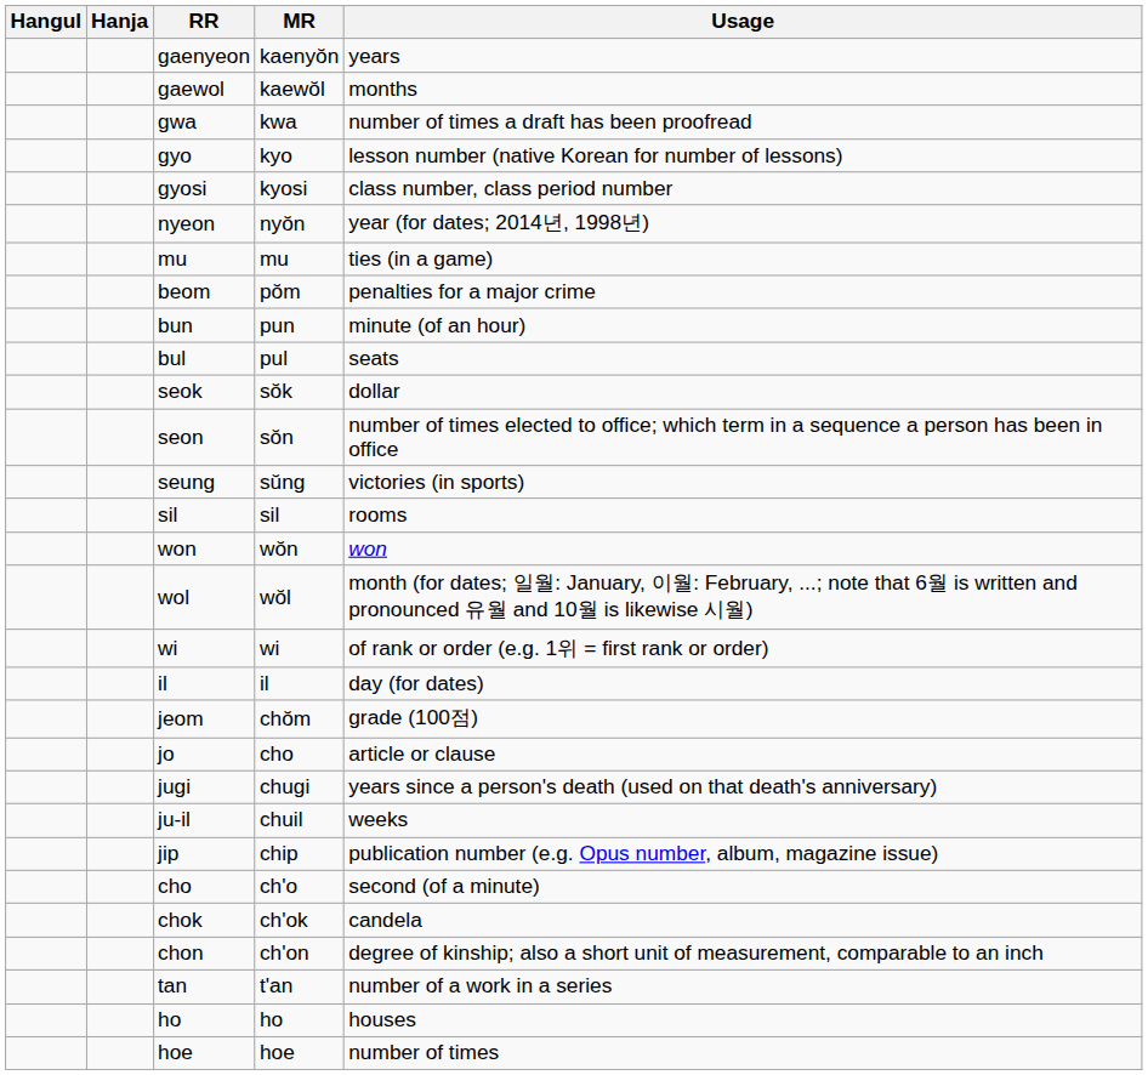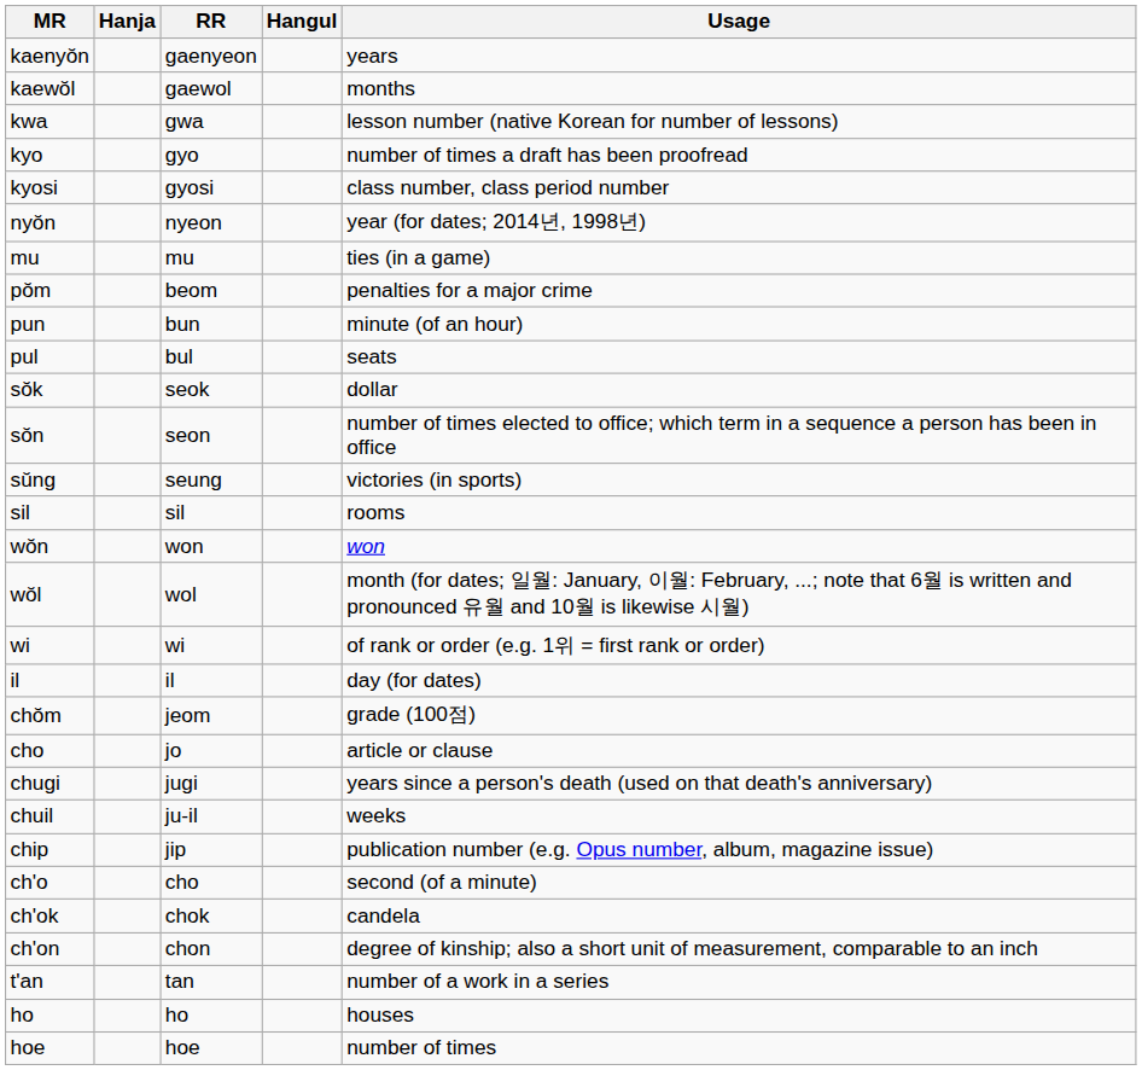columns swapped: Hangul <-> MR
gwa | Usage: number of times a draft has been proofread -> lesson number (native Korean for number of lessons)
gyo | Usage: lesson number (native Korean for number of lessons) -> number of times a draft has been proofread
